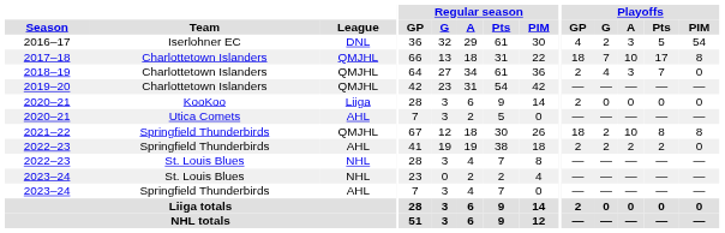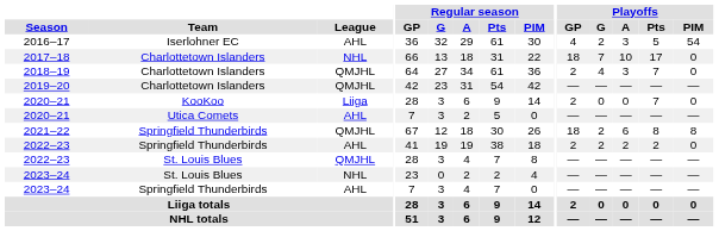2016–17 | League: DNL -> AHL
2017–18 | League: QMJHL -> NHL
2017–18 | Playoffs / PIM: 8 -> 0
2020–21 / KooKoo | Playoffs / Pts: 0 -> 7
2021–22 | Playoffs / A: 10 -> 6
2022–23 / St. Louis Blues | League: NHL -> QMJHL
